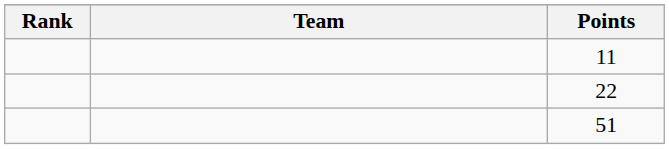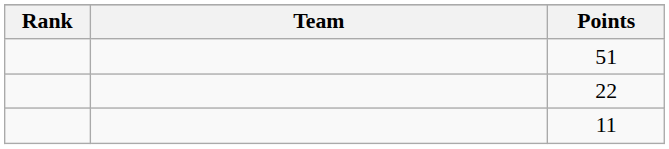rows swapped: 11 <-> 51
